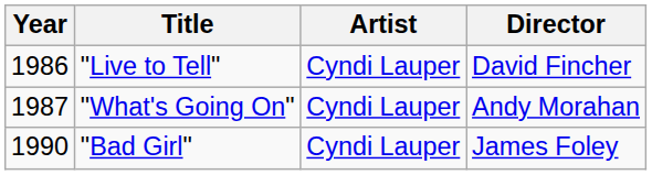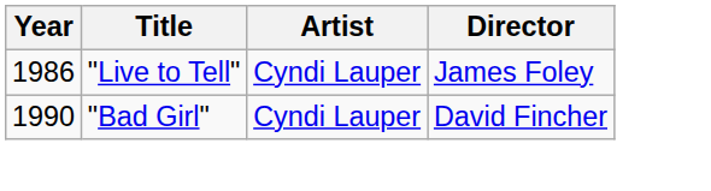"Live to Tell" | Director: David Fincher -> James Foley
- row: 1987 | "What's Going On" | Cyndi Lauper | Andy Morahan
"Bad Girl" | Director: James Foley -> David Fincher
